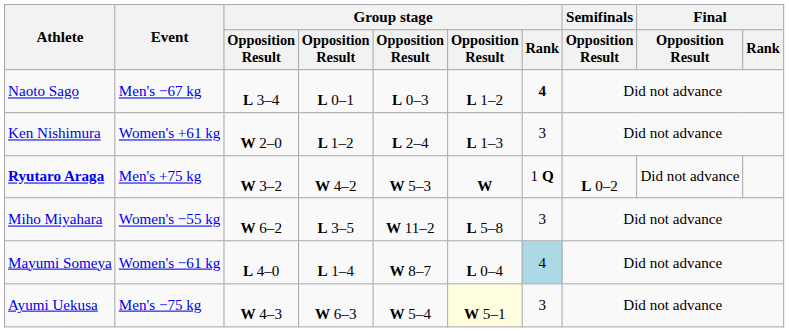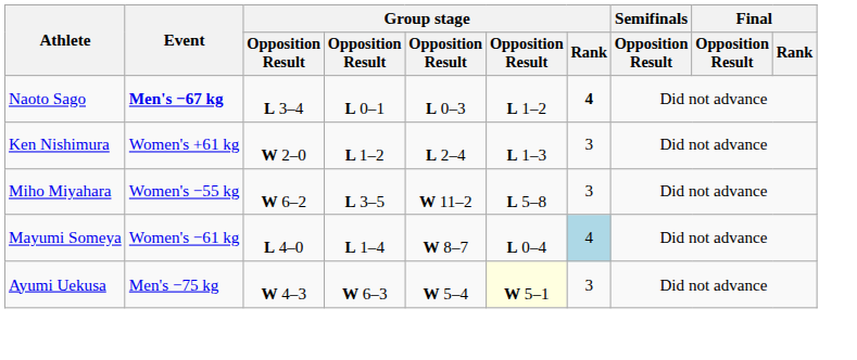Naoto Sago | Event: normal -> bold
- row: Ryutaro Araga | Men's +75 kg | W 3–2 | W 4–2 | W 5–3 | W | 1 Q | L 0–2 | Did not advance
